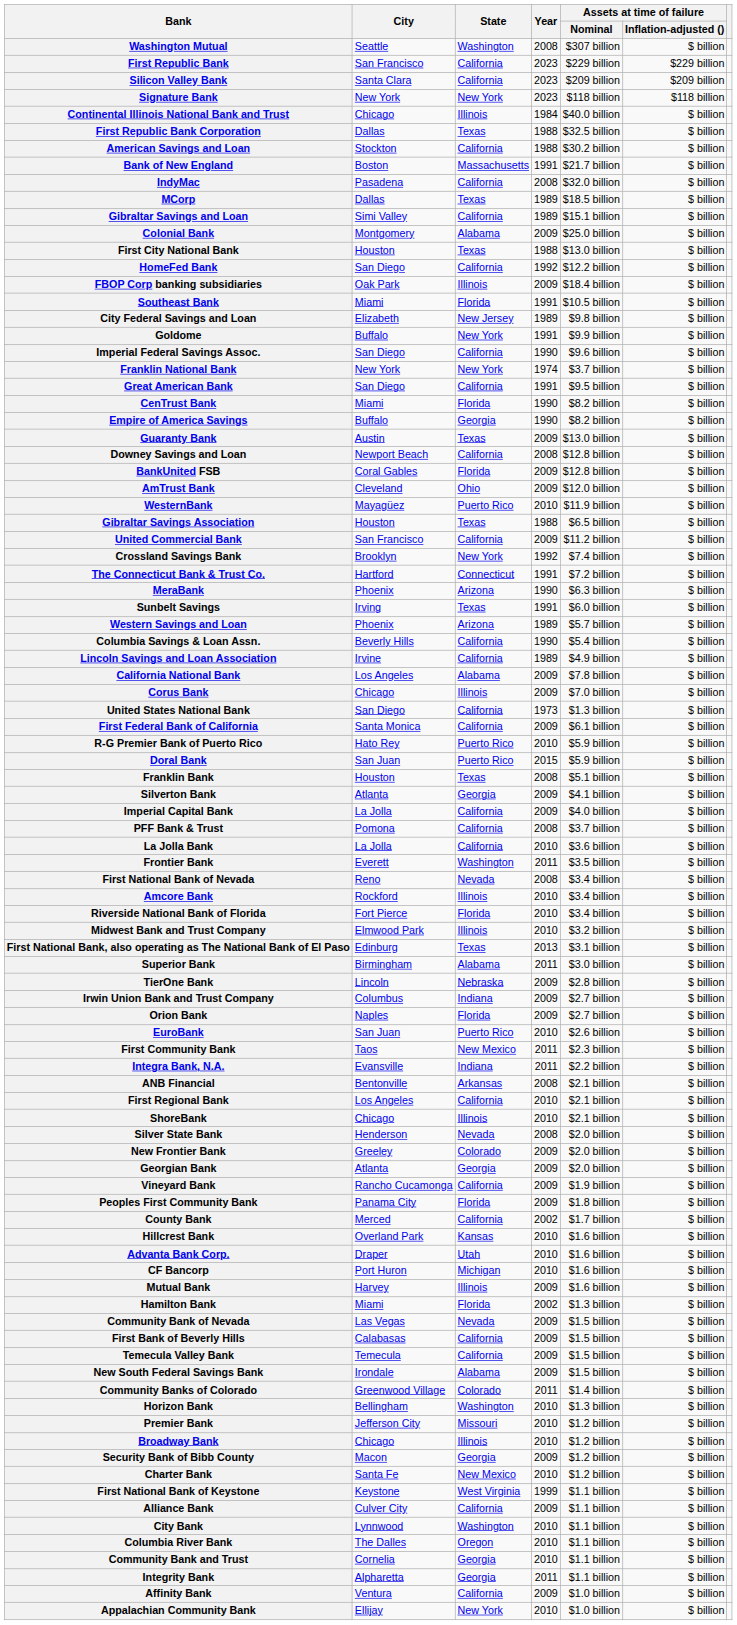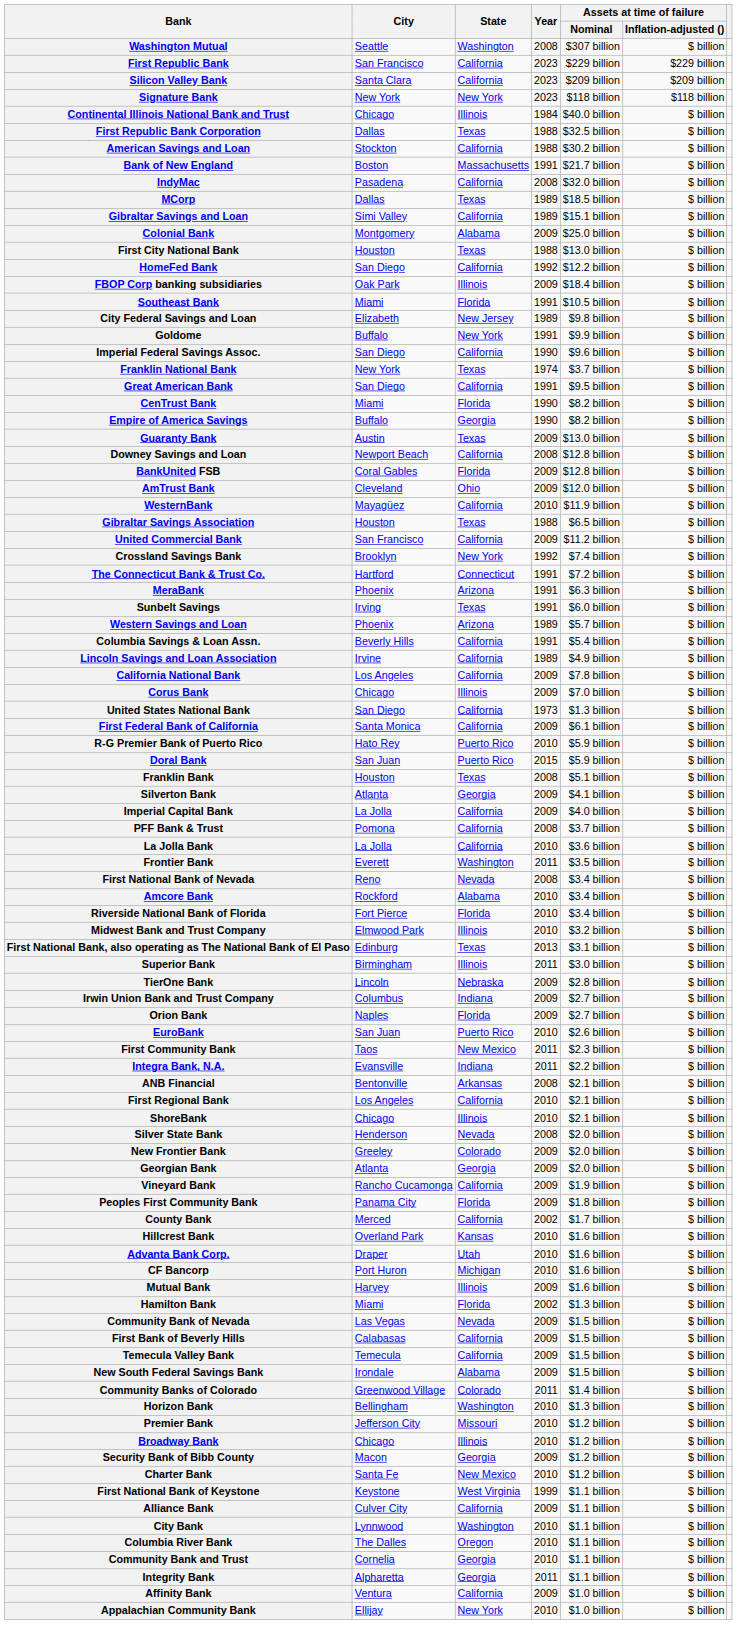Franklin National Bank | State: New York -> Texas
WesternBank | State: Puerto Rico -> California
MeraBank | Year: 1990 -> 1991
Columbia Savings & Loan Assn. | Year: 1990 -> 1991
California National Bank | State: Alabama -> California
Amcore Bank | State: Illinois -> Alabama
Superior Bank | State: Alabama -> Illinois
